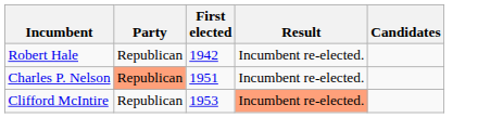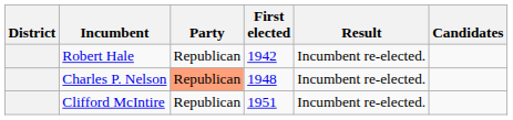+ column: District
Charles P. Nelson | First elected: 1951 -> 1948
Clifford McIntire | First elected: 1953 -> 1951
Clifford McIntire | Result: lightsalmon background -> no background
